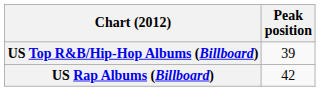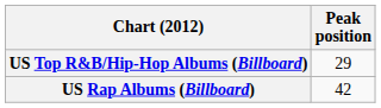US Top R&B/Hip-Hop Albums (Billboard) | Peak position: 39 -> 29
